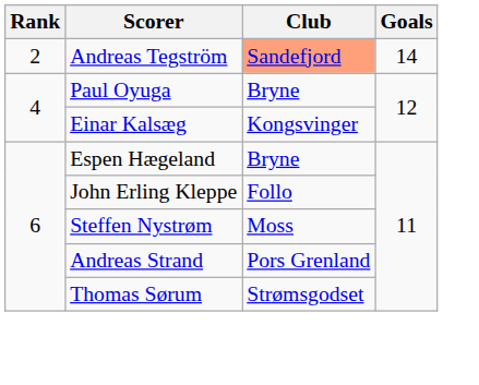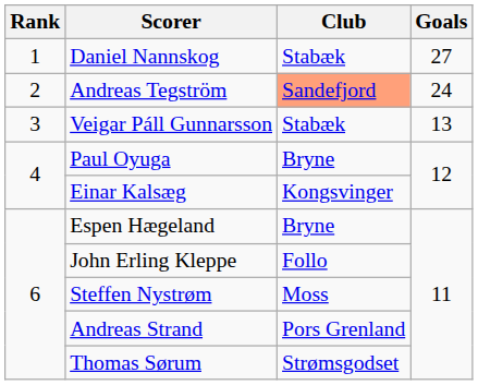+ row: 1 | Daniel Nannskog | Stabæk | 27
Andreas Tegström | Goals: 14 -> 24
+ row: 3 | Veigar Páll Gunnarsson | Stabæk | 13
